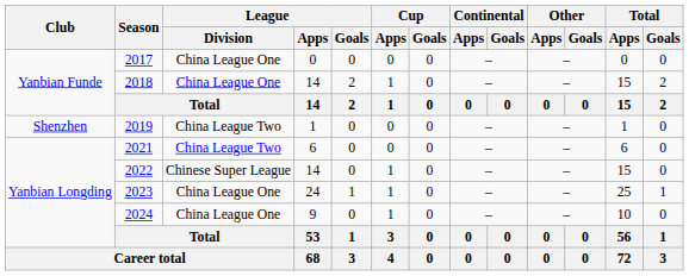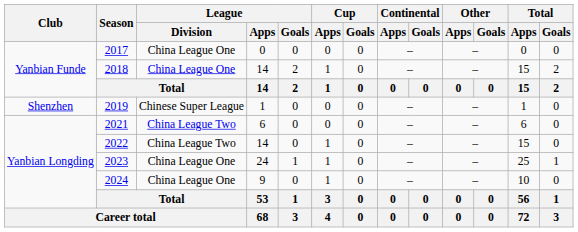2019 | League / Division: China League Two -> Chinese Super League
2022 | League / Division: Chinese Super League -> China League Two
